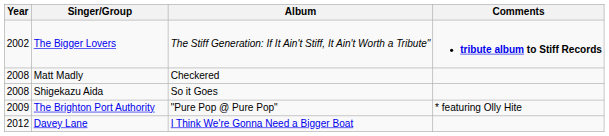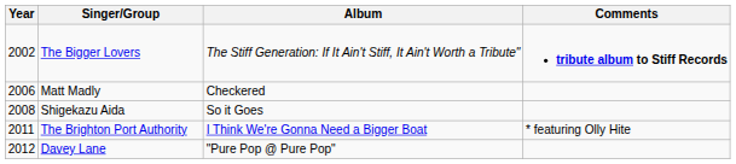Matt Madly | Year: 2008 -> 2006
The Brighton Port Authority | Year: 2009 -> 2011
The Brighton Port Authority | Album: "Pure Pop @ Pure Pop" -> I Think We're Gonna Need a Bigger Boat
Davey Lane | Album: I Think We're Gonna Need a Bigger Boat -> "Pure Pop @ Pure Pop"
